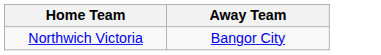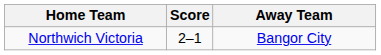+ column: Score | 2–1
